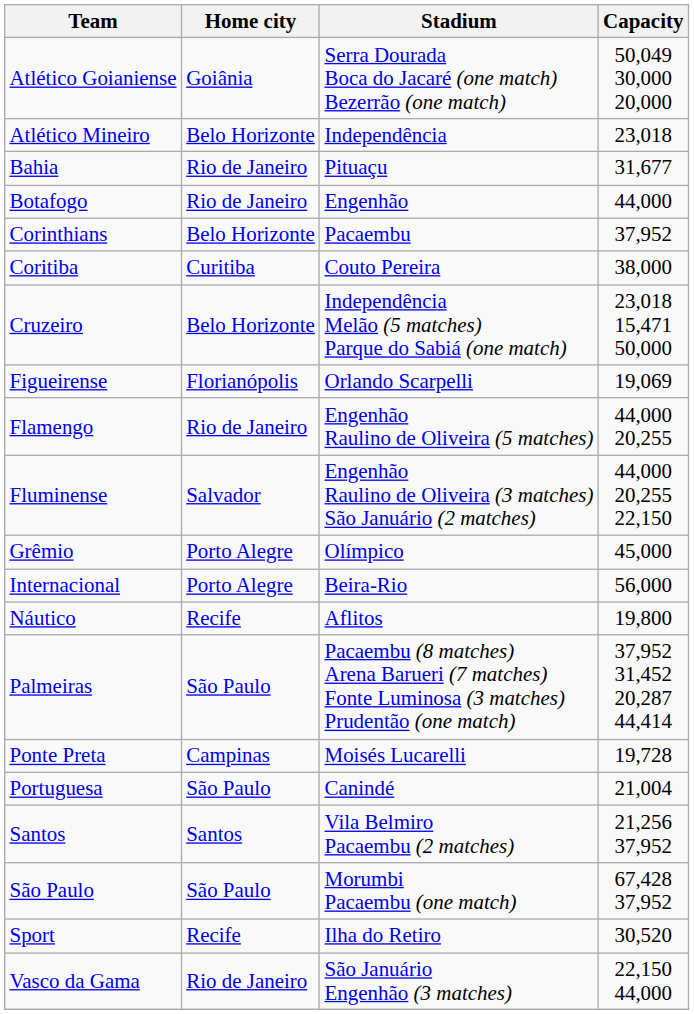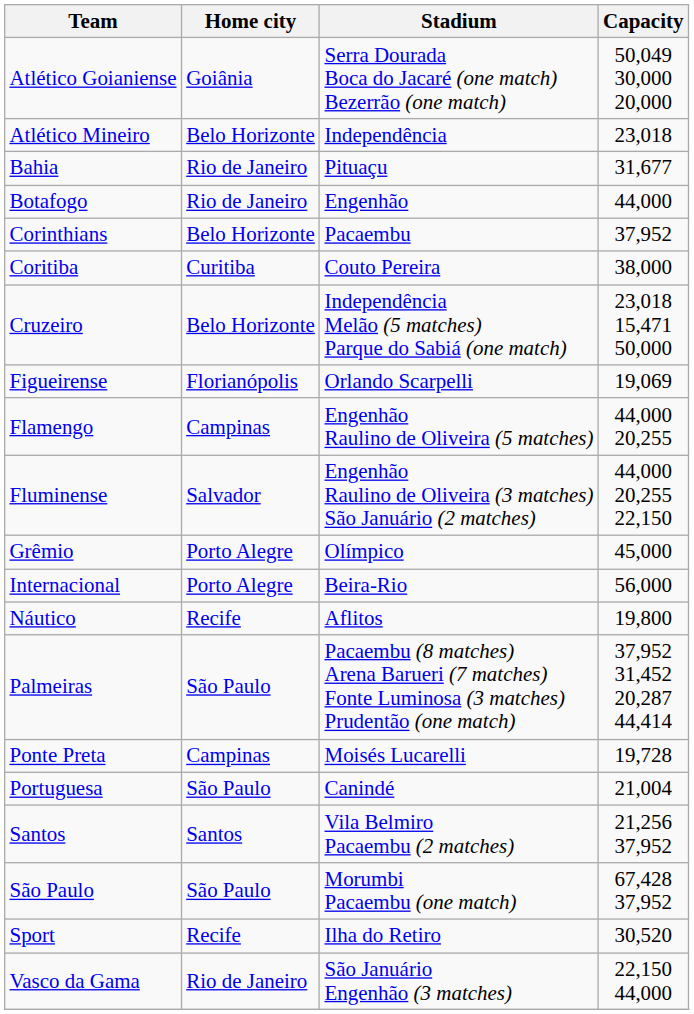Flamengo | Home city: Rio de Janeiro -> Campinas
